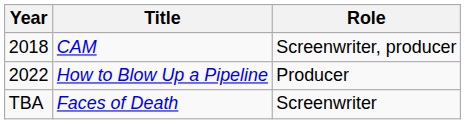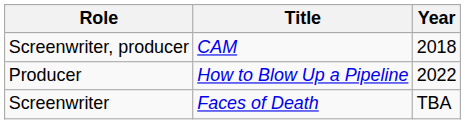columns swapped: Year <-> Role
